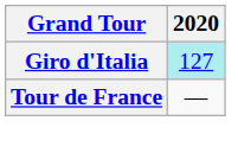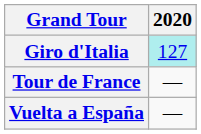+ row: Vuelta a España | —
